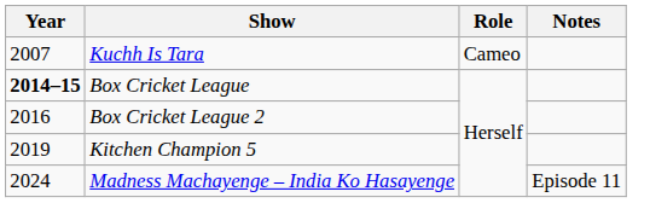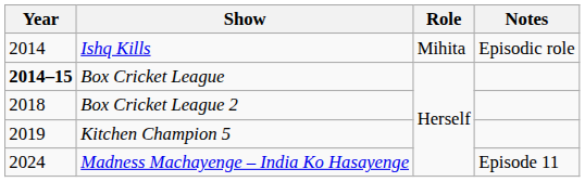- row: 2007 | Kuchh Is Tara | Cameo
+ row: 2014 | Ishq Kills | Mihita | Episodic role
Box Cricket League 2 | Year: 2016 -> 2018
